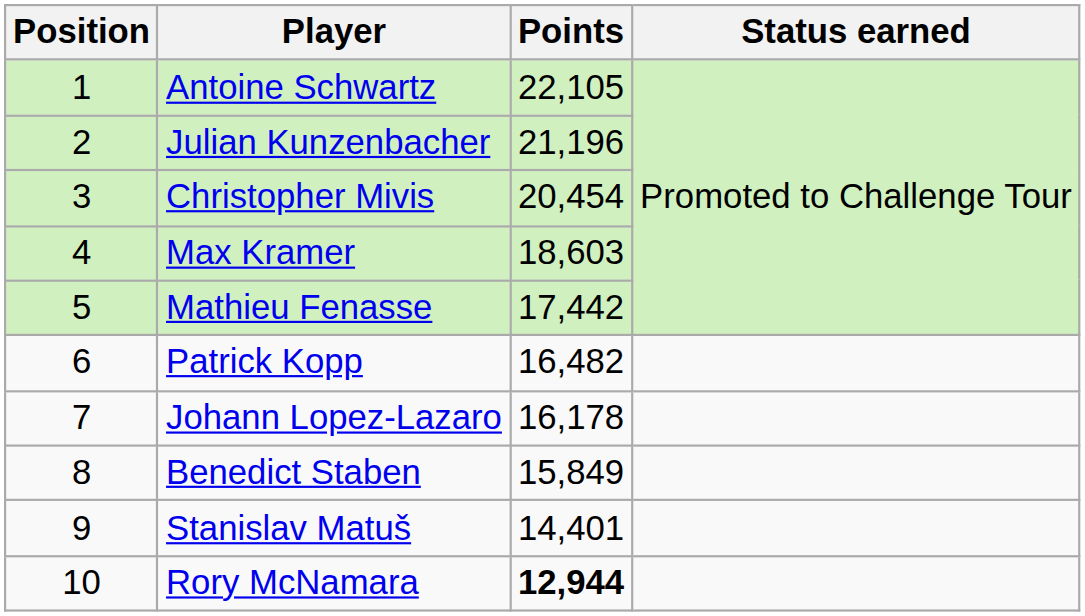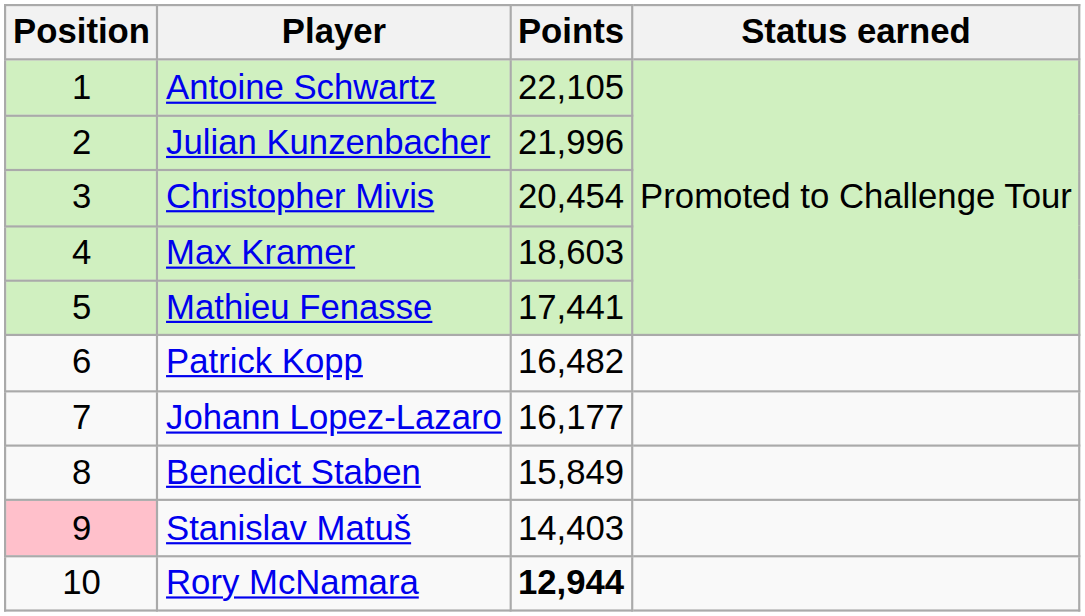Julian Kunzenbacher | Points: 21,196 -> 21,996
Mathieu Fenasse | Points: 17,442 -> 17,441
Johann Lopez-Lazaro | Points: 16,178 -> 16,177
Stanislav Matuš | Position: no background -> pink background
Stanislav Matuš | Points: 14,401 -> 14,403
